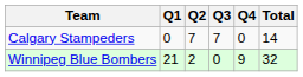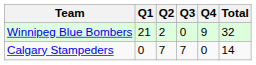rows swapped: Calgary Stampeders <-> Winnipeg Blue Bombers
